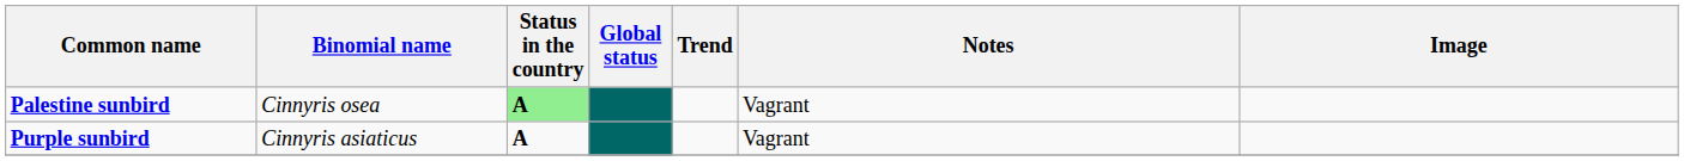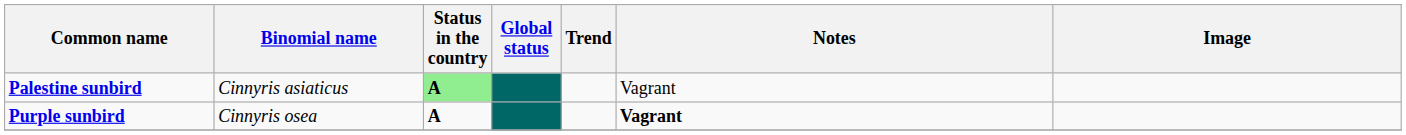Palestine sunbird | Binomial name: Cinnyris osea -> Cinnyris asiaticus
Purple sunbird | Binomial name: Cinnyris asiaticus -> Cinnyris osea
Purple sunbird | Notes: normal -> bold
